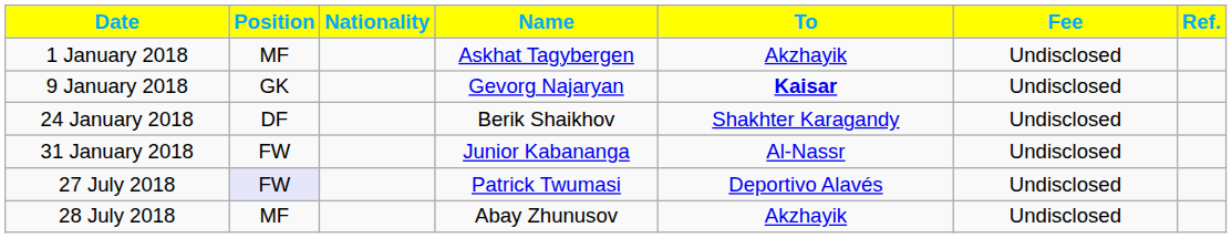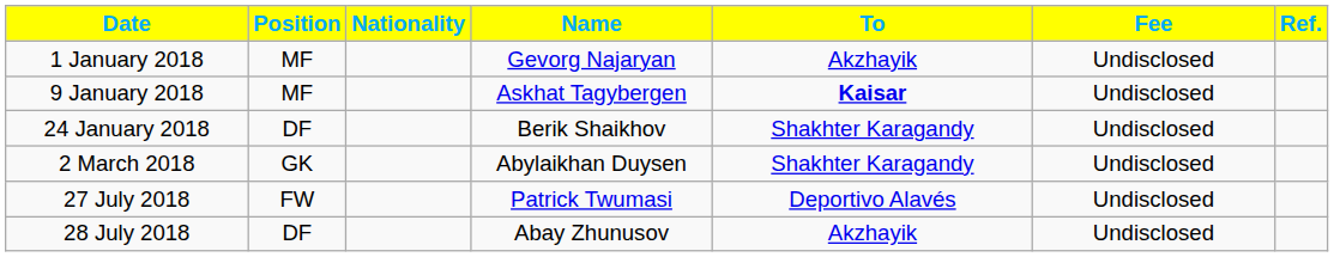1 January 2018 | Name: Askhat Tagybergen -> Gevorg Najaryan
9 January 2018 | Position: GK -> MF
9 January 2018 | Name: Gevorg Najaryan -> Askhat Tagybergen
- row: 31 January 2018 | FW | Junior Kabananga | Al-Nassr | Undisclosed
+ row: 2 March 2018 | GK | Abylaikhan Duysen | Shakhter Karagandy | Undisclosed
27 July 2018 | Position: lavender background -> no background
28 July 2018 | Position: MF -> DF
